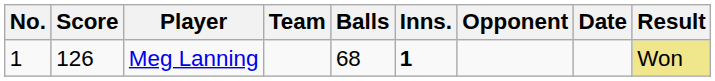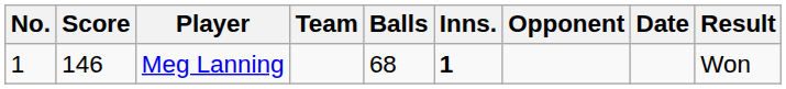Meg Lanning | Score: 126 -> 146
Meg Lanning | Result: khaki background -> no background
